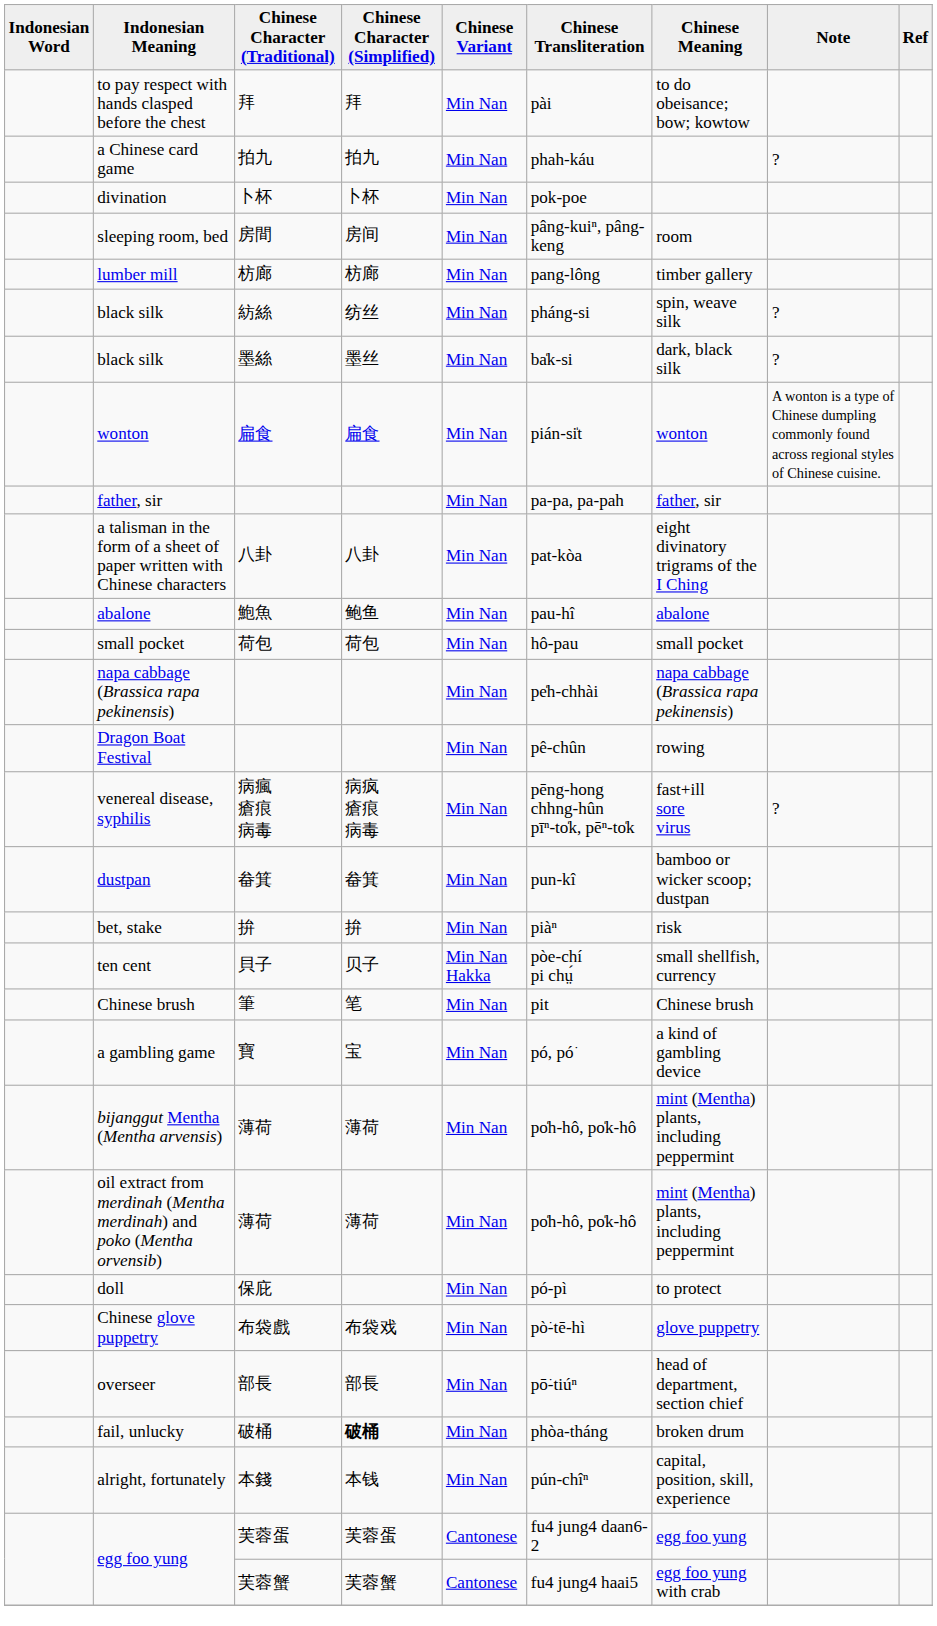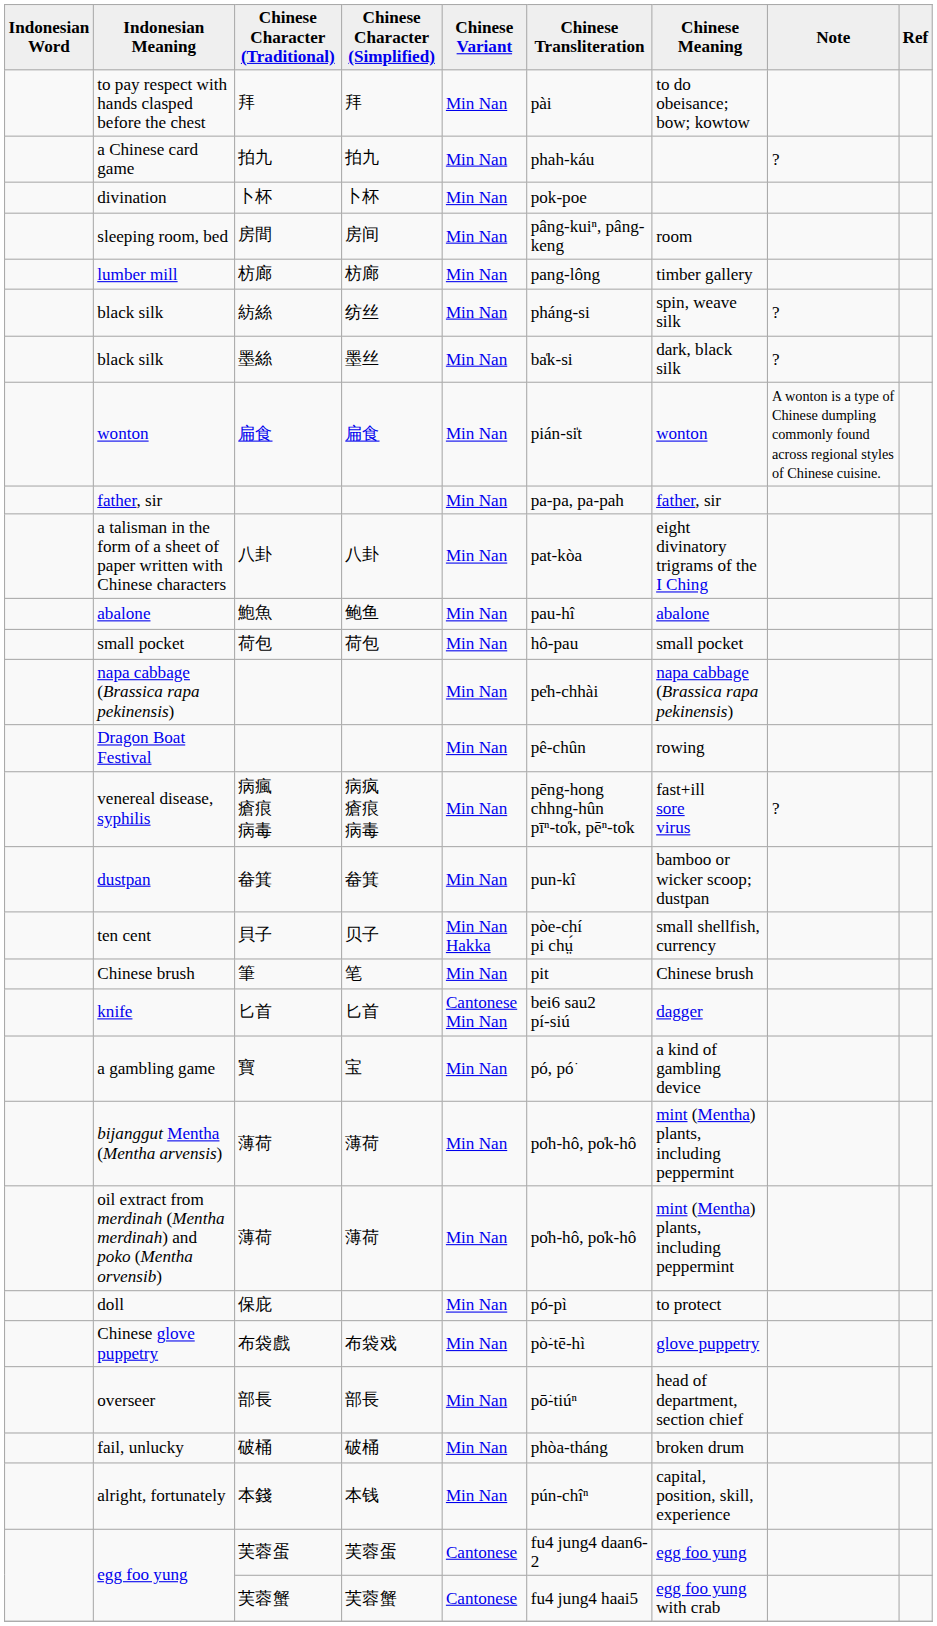- row: bet, stake | 拚 | 拚 | Min Nan | piàⁿ | risk
+ row: knife | 匕首 | 匕首 | Cantonese Min Nan | bei6 sau2 pí-siú | dagger
fail, unlucky | Chinese Character (Simplified): bold -> normal
